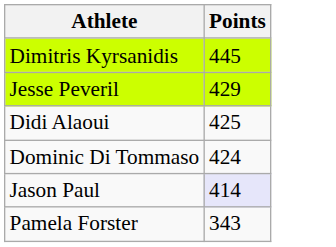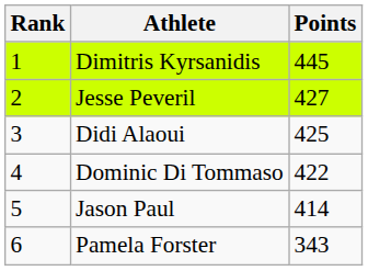+ column: Rank | 1 | 2 | 3 | 4 | 5 | 6
Jesse Peveril | Points: 429 -> 427
Dominic Di Tommaso | Points: 424 -> 422
Jason Paul | Points: lavender background -> no background
